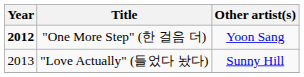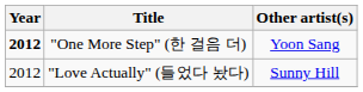"Love Actually" (들었다 놨다) | Year: 2013 -> 2012
